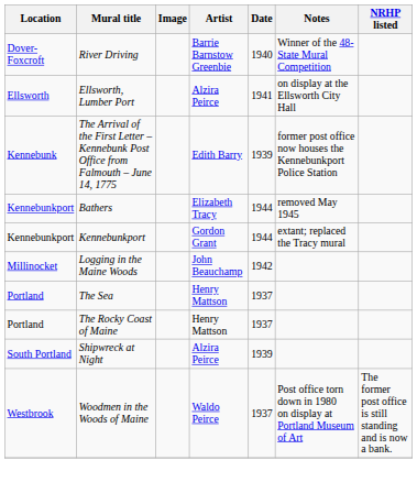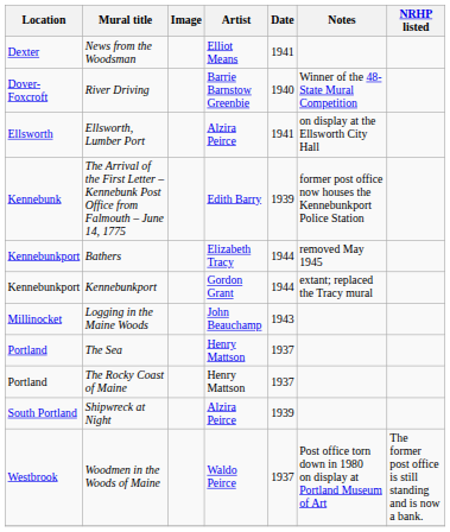+ row: Dexter | News from the Woodsman | Elliot Means | 1941
Logging in the Maine Woods | Date: 1942 -> 1943
